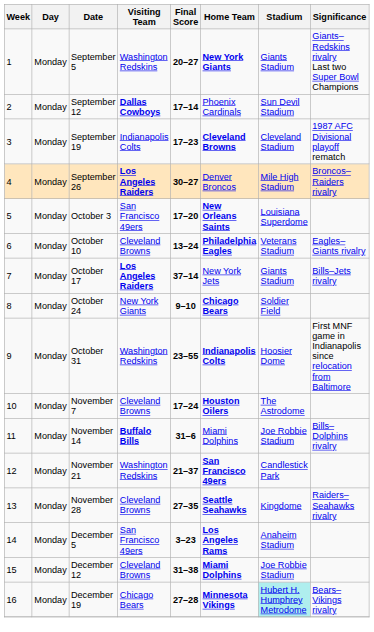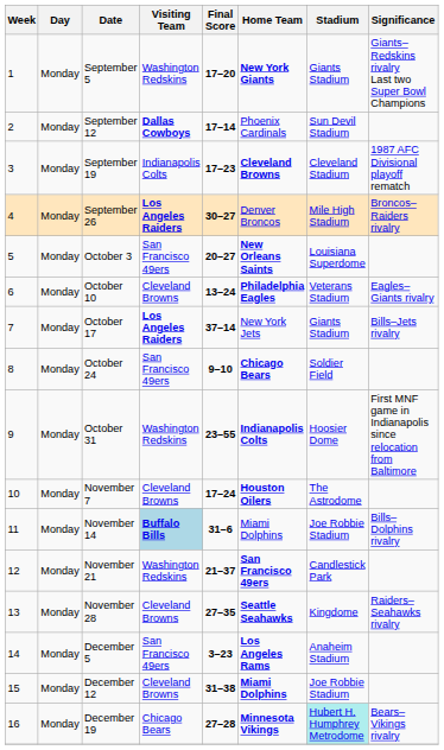September 5 | Final Score: 20–27 -> 17–20
October 3 | Final Score: 17–20 -> 20–27
October 24 | Visiting Team: New York Giants -> San Francisco 49ers
November 14 | Visiting Team: no background -> lightblue background
